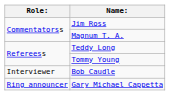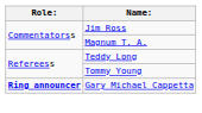- row: Interviewer | Bob Caudle
Gary Michael Cappetta | Role:: normal -> bold
